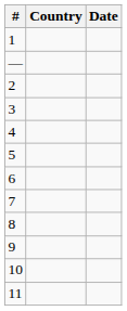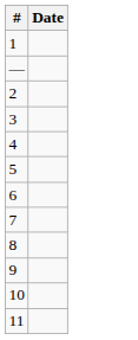- column: Country
